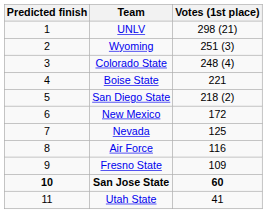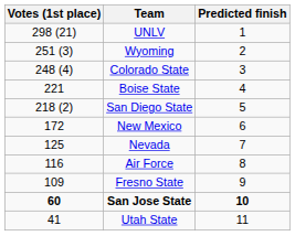columns swapped: Predicted finish <-> Votes (1st place)
